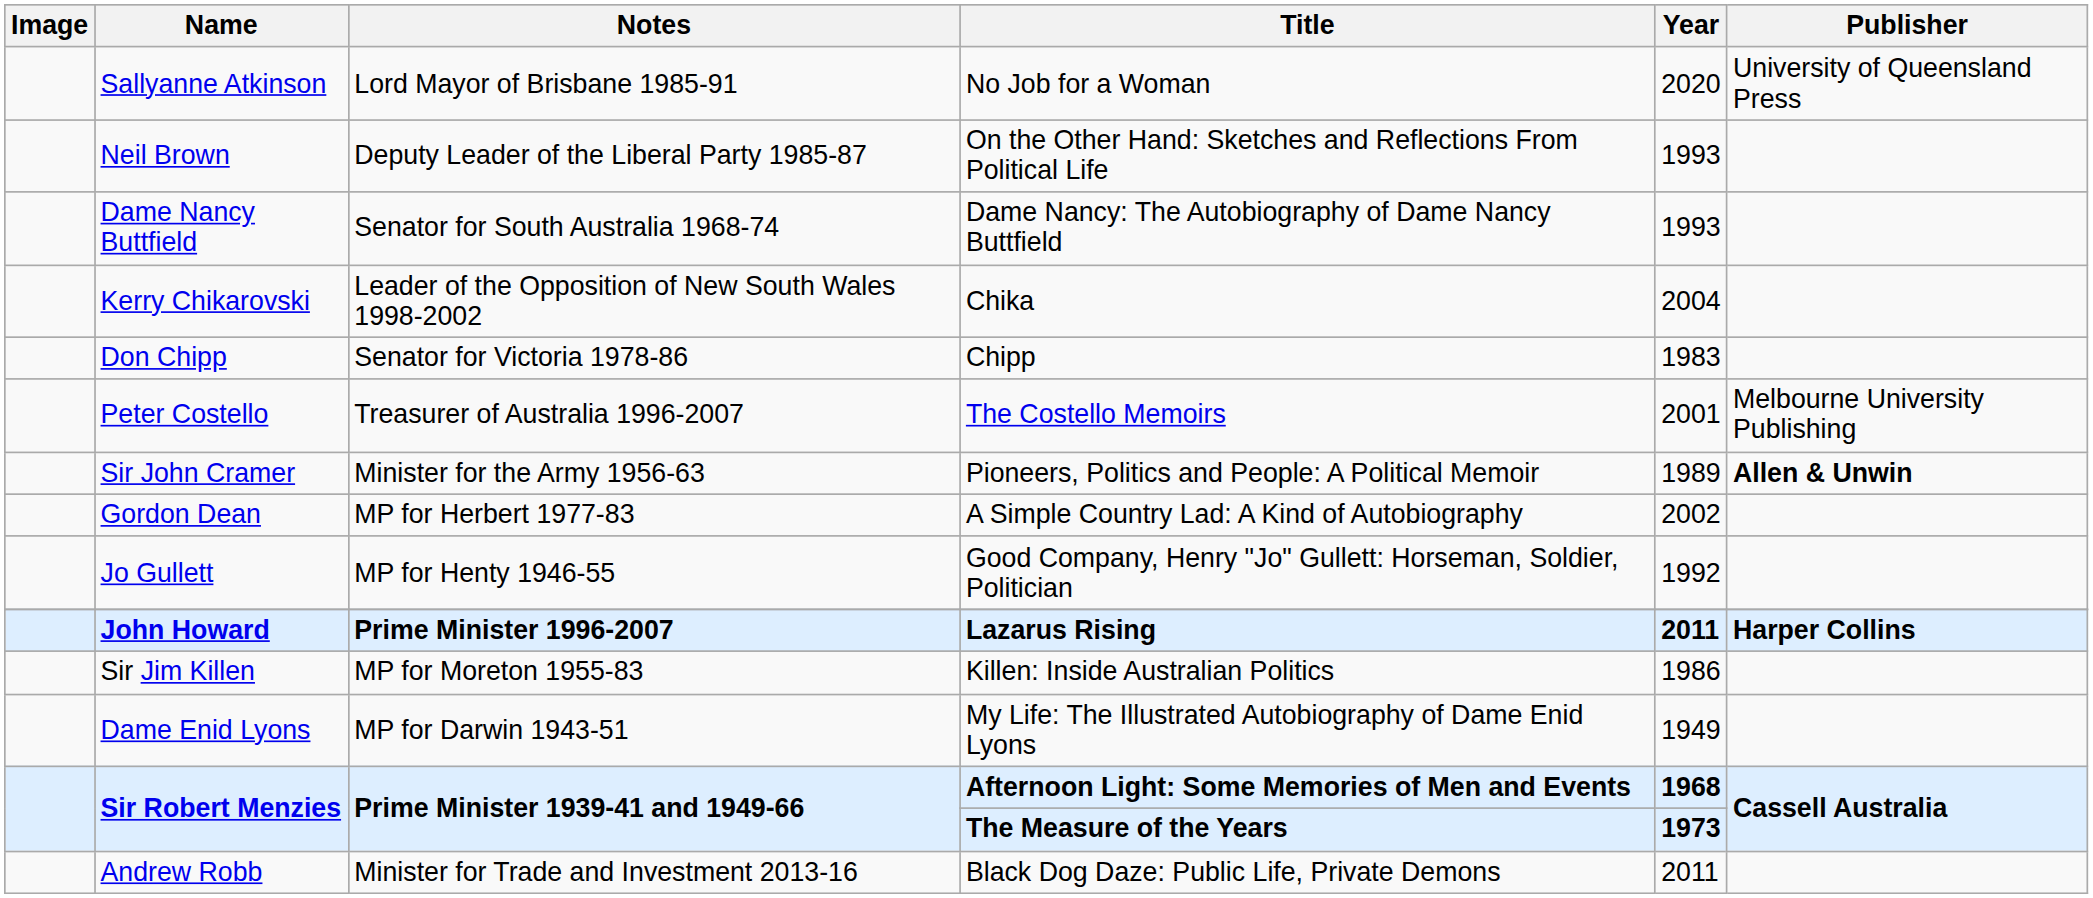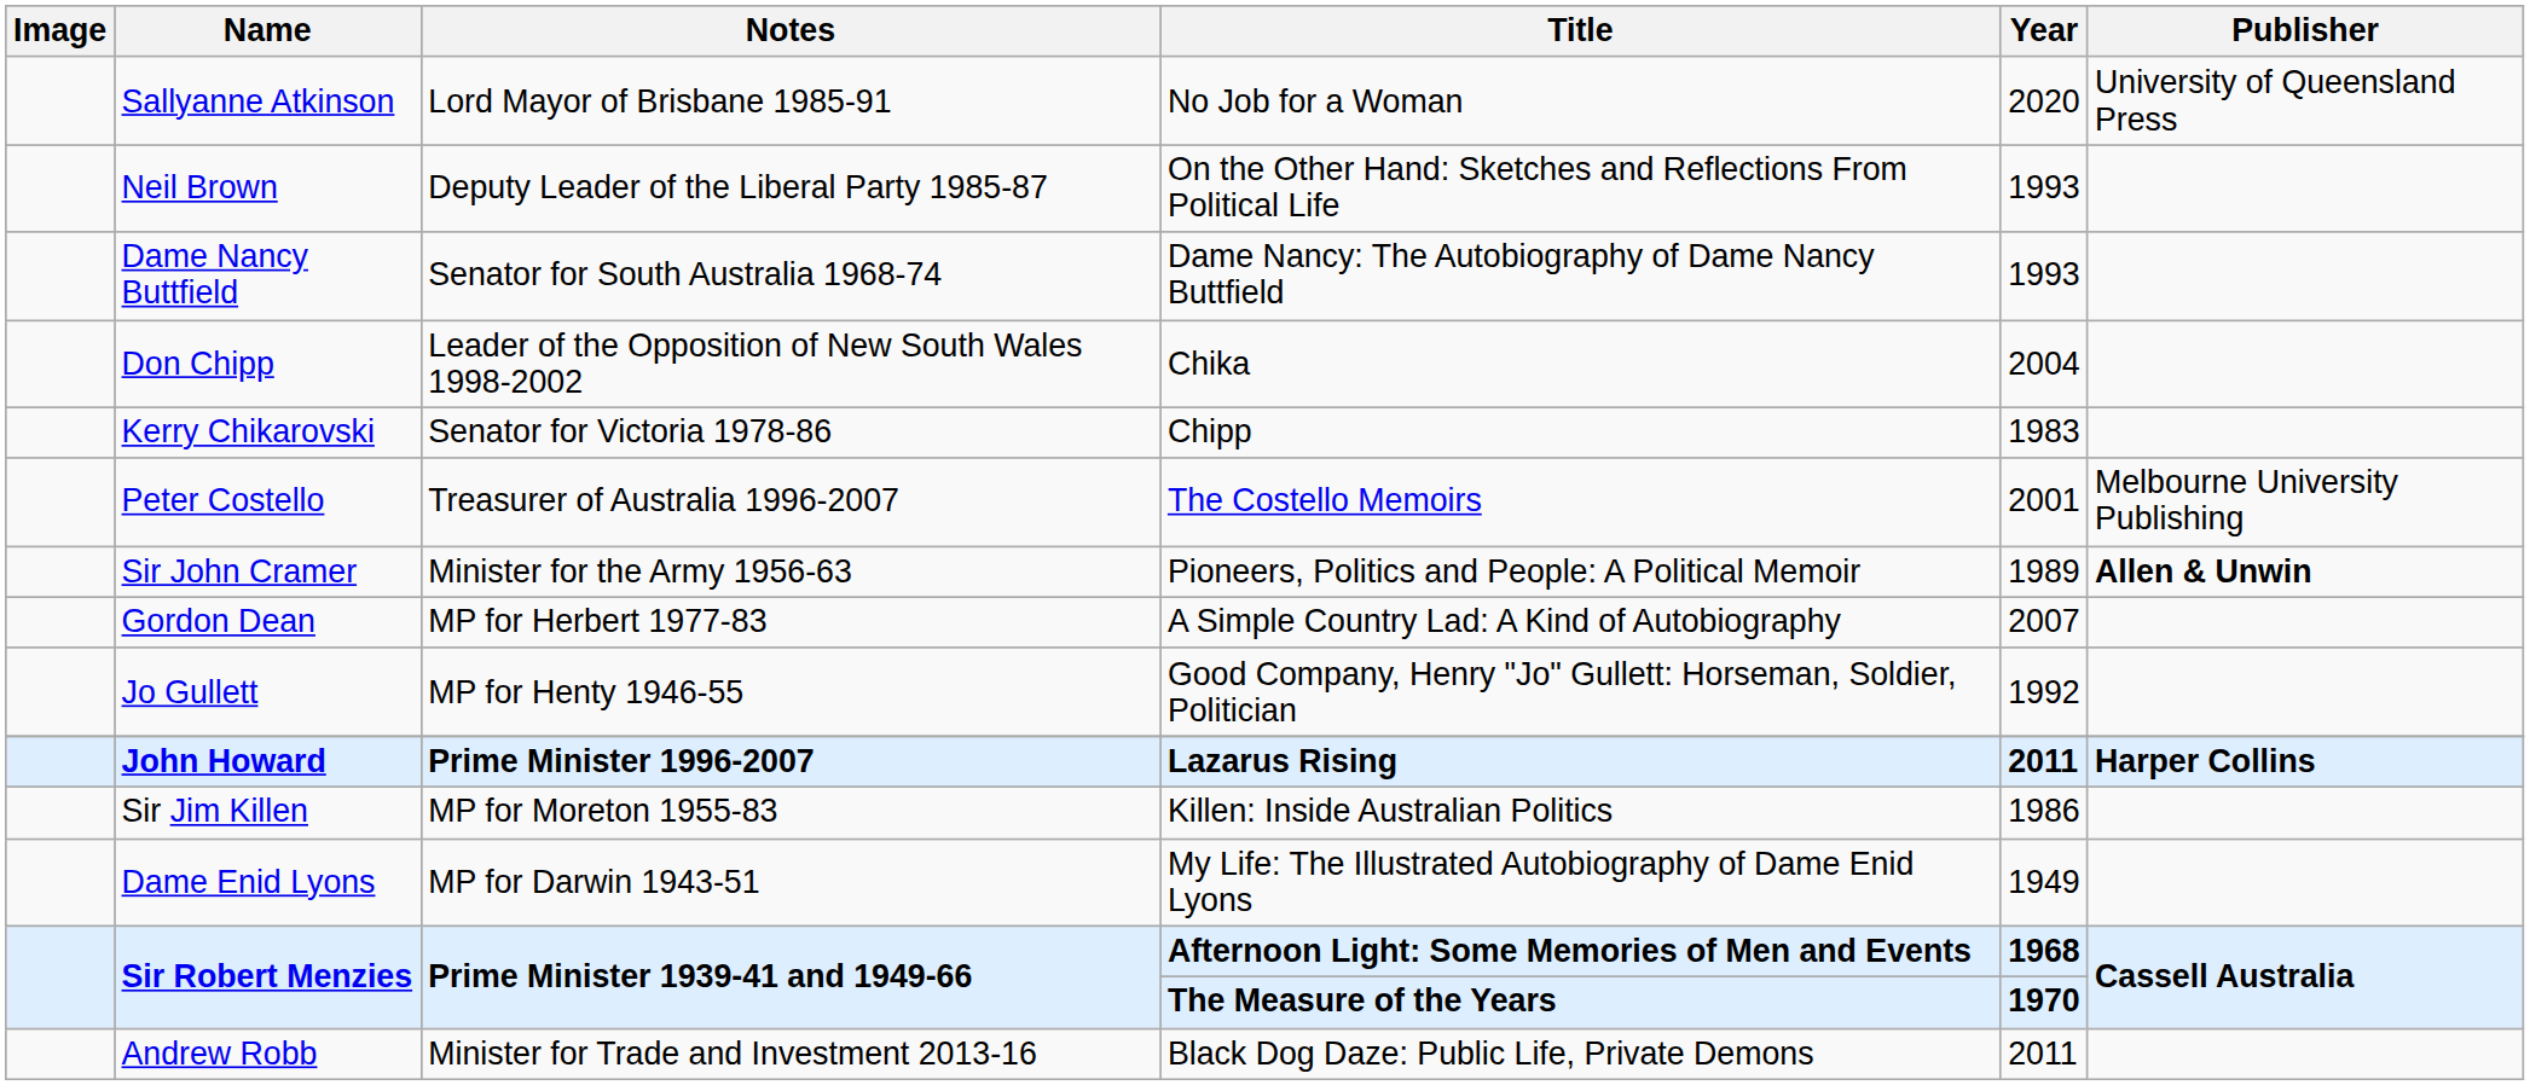Chika | Name: Kerry Chikarovski -> Don Chipp
Chipp | Name: Don Chipp -> Kerry Chikarovski
A Simple Country Lad: A Kind of Autobiography | Year: 2002 -> 2007
The Measure of the Years | Year: 1973 -> 1970
